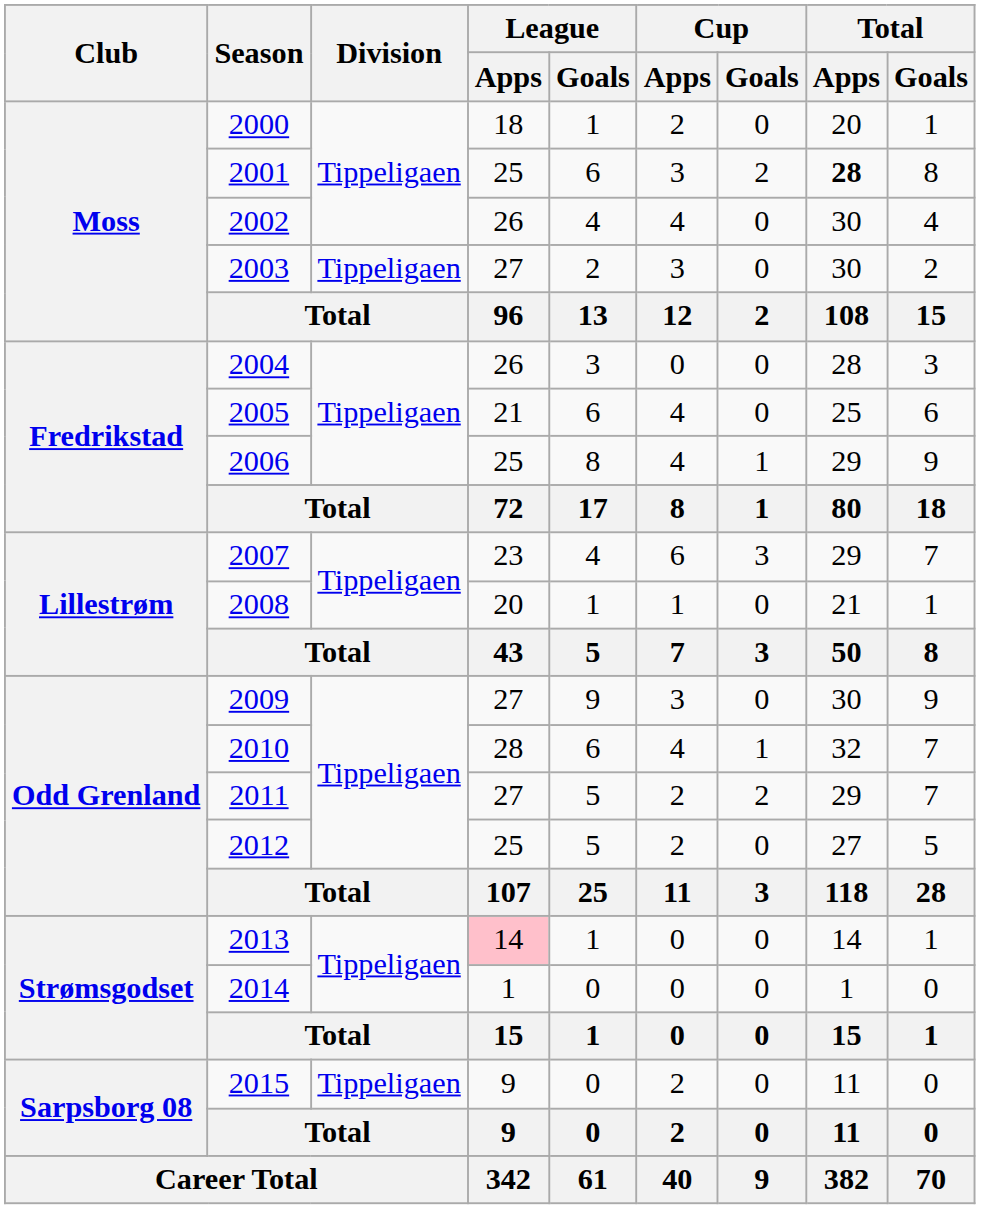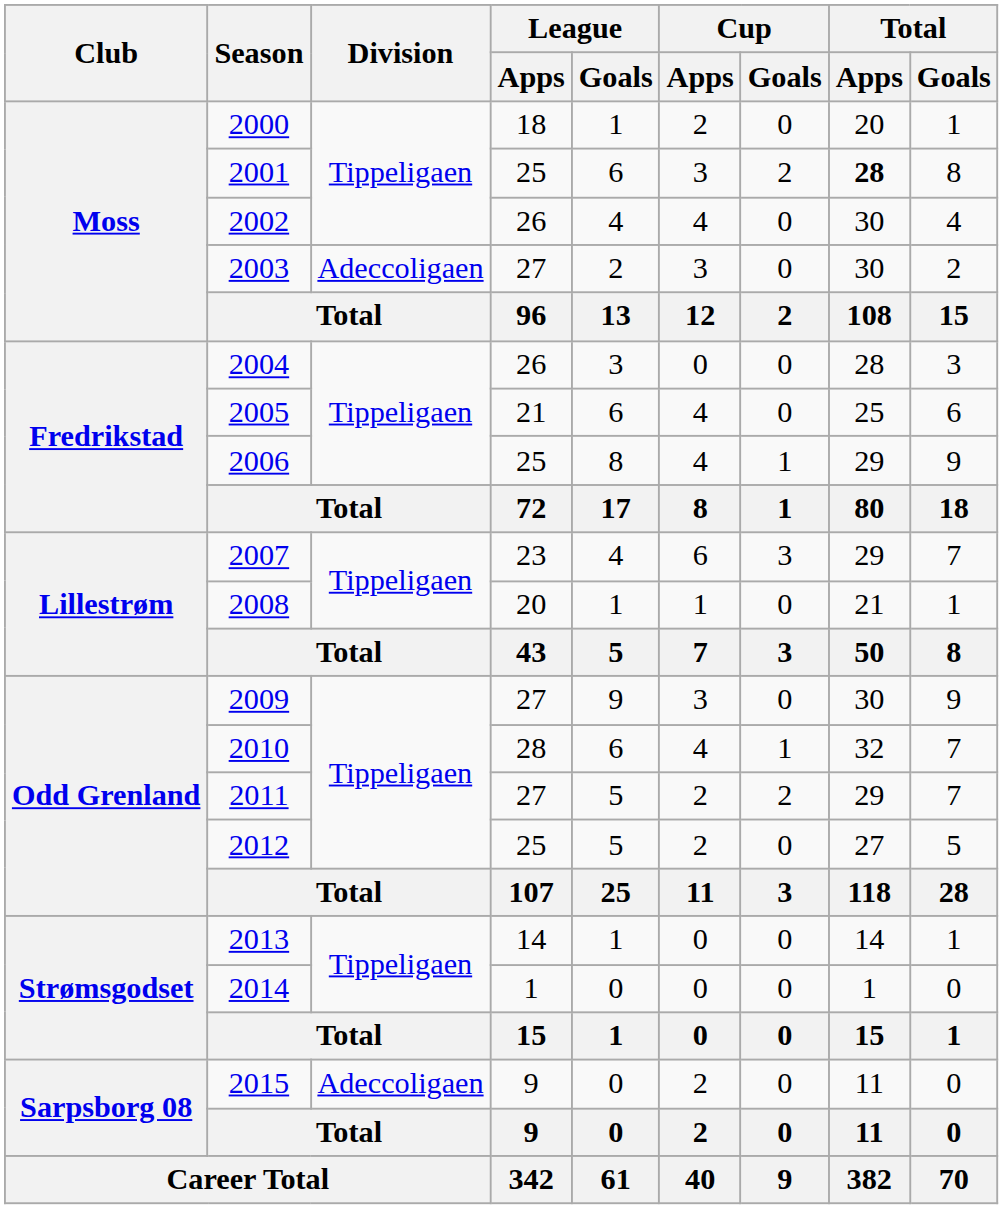2003 | Division: Tippeligaen -> Adeccoligaen
2013 | League / Apps: pink background -> no background
2015 | Division: Tippeligaen -> Adeccoligaen
